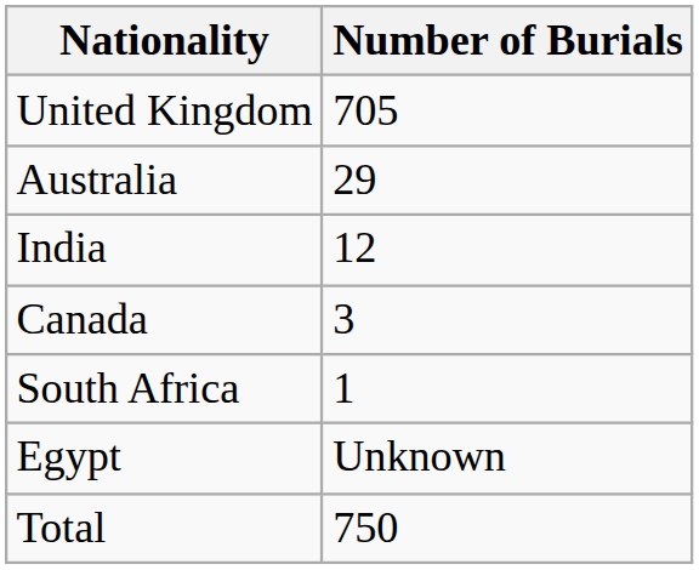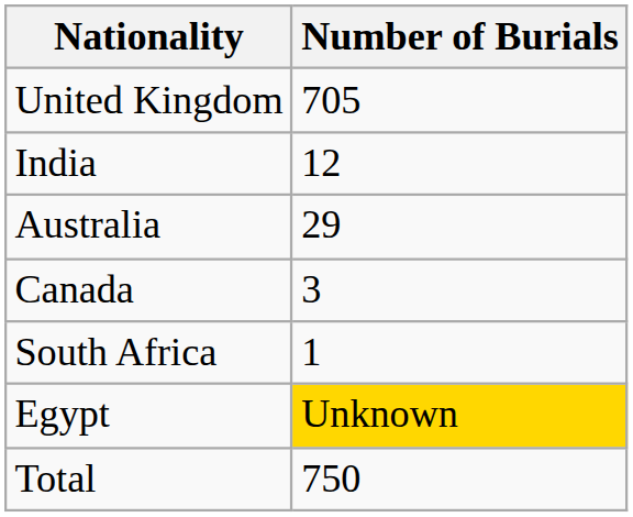rows swapped: Australia <-> India
Egypt | Number of Burials: no background -> gold background
